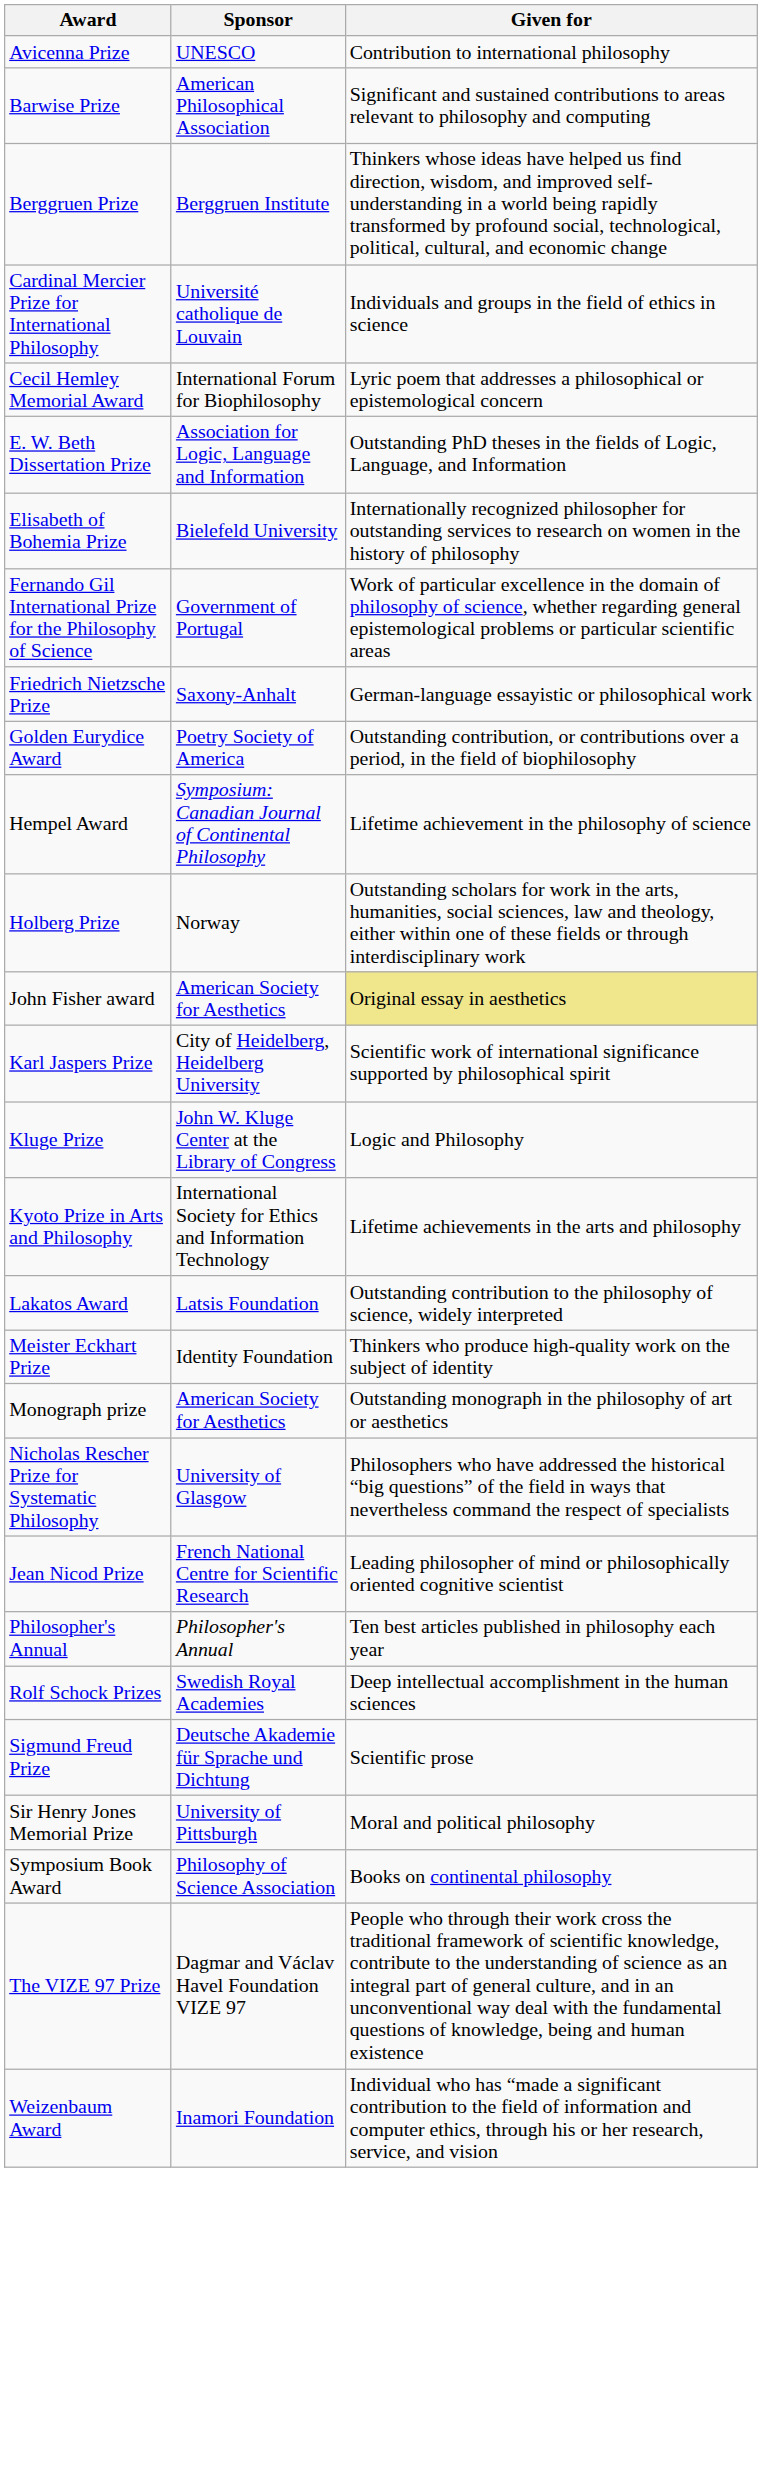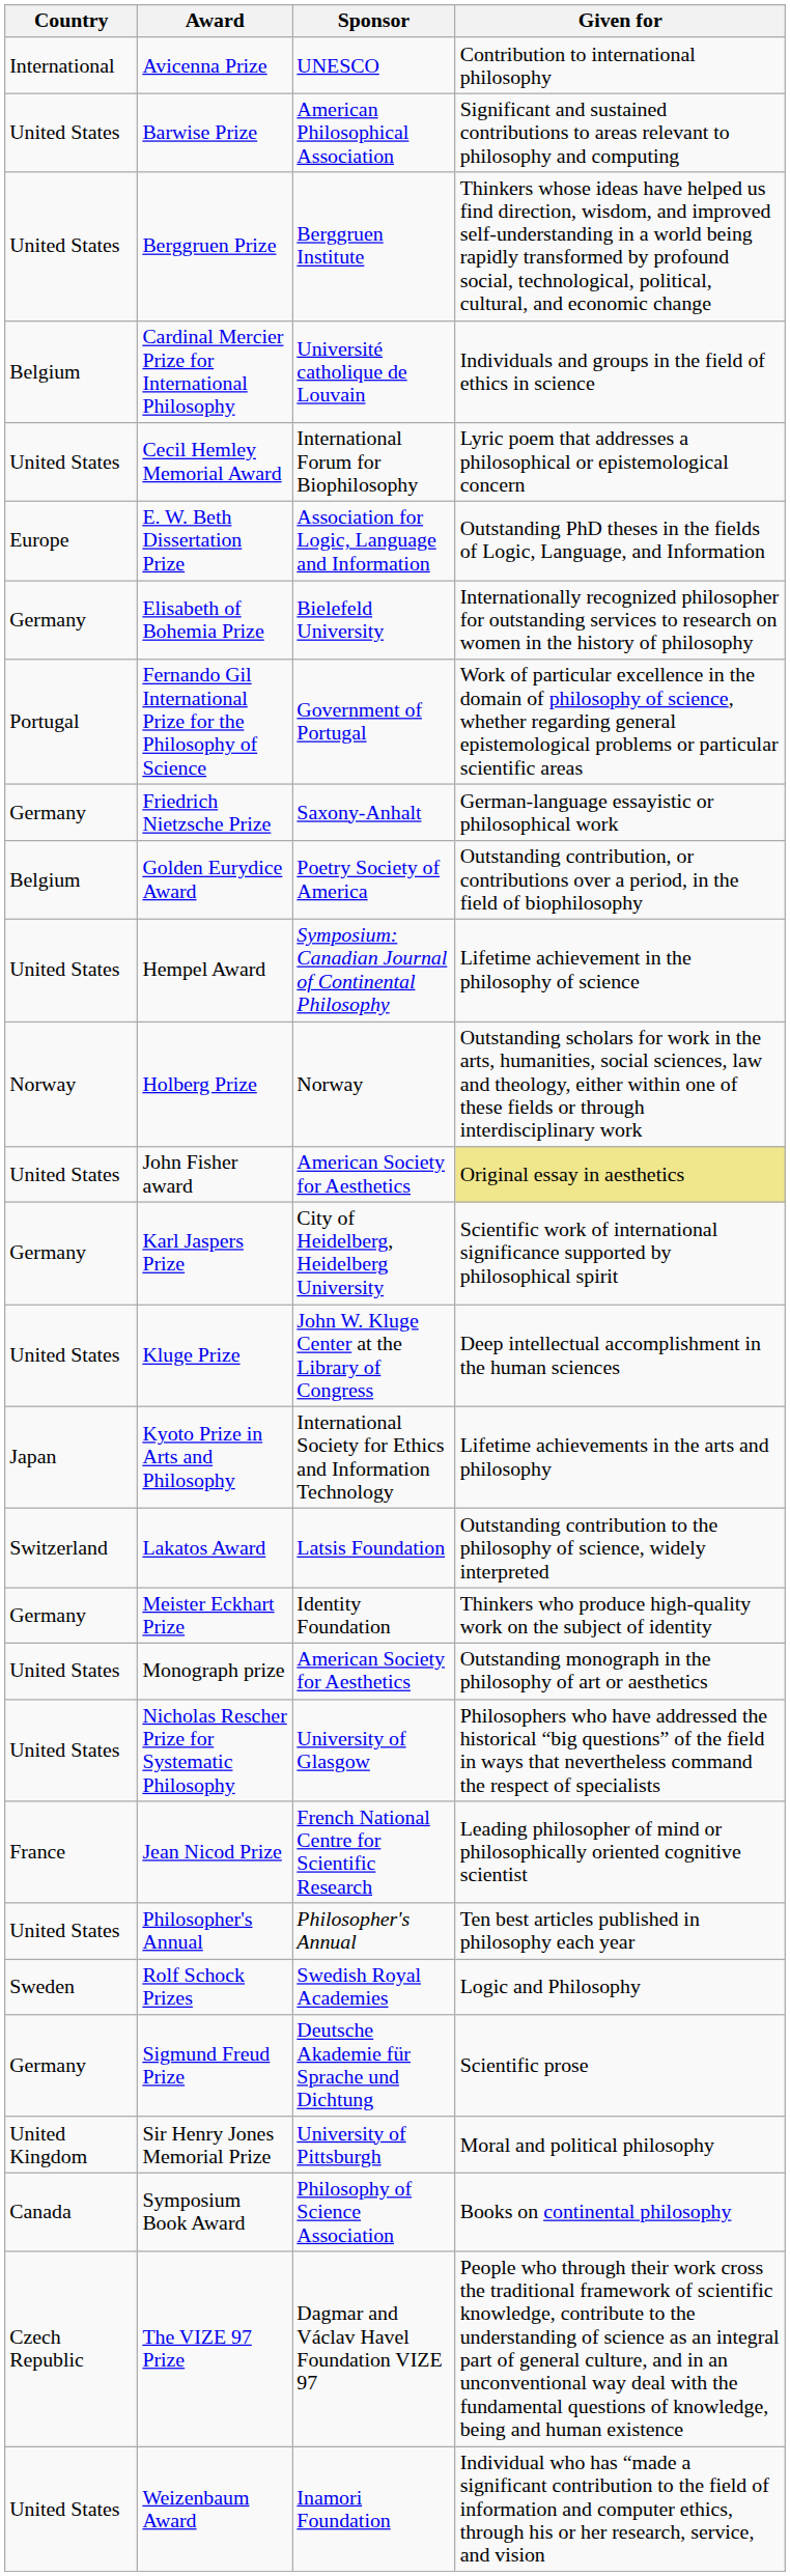+ column: Country | International | United States | United States | Belgium | United States | Europe | Germany | Portugal | Germany | Belgium | United States | Norway | United States | Germany | United States | Japan | Switzerland | Germany | United States | United States | France | United States | Sweden | Germany | United Kingdom | Canada | Czech Republic | United States
Kluge Prize | Given for: Logic and Philosophy -> Deep intellectual accomplishment in the human sciences
Rolf Schock Prizes | Given for: Deep intellectual accomplishment in the human sciences -> Logic and Philosophy
